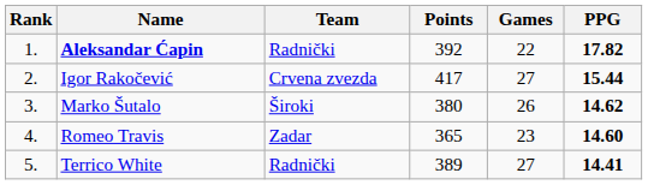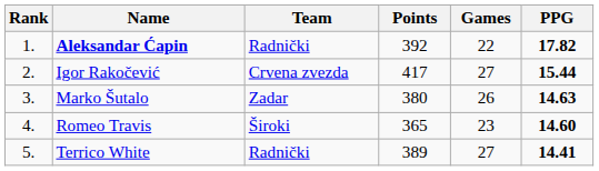Marko Šutalo | Team: Široki -> Zadar
Marko Šutalo | PPG: 14.62 -> 14.63
Romeo Travis | Team: Zadar -> Široki
